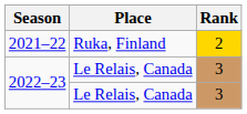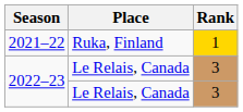2021–22 | Rank: 2 -> 1
